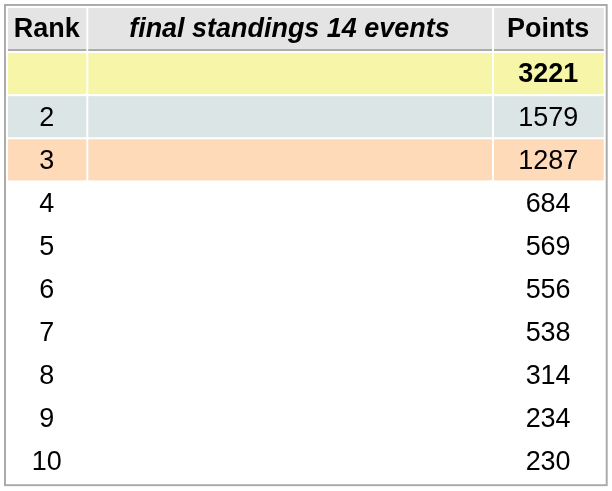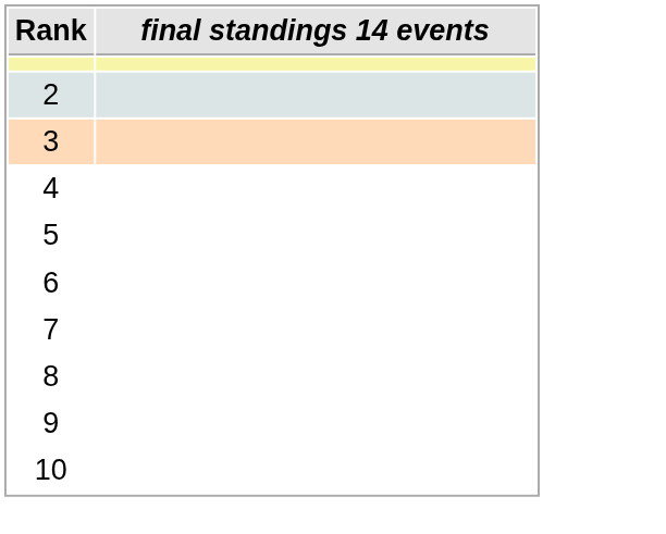- column: Points | 3221 | 1579 | 1287 | 684 | 569 | 556 | 538 | 314 | 234 | 230
